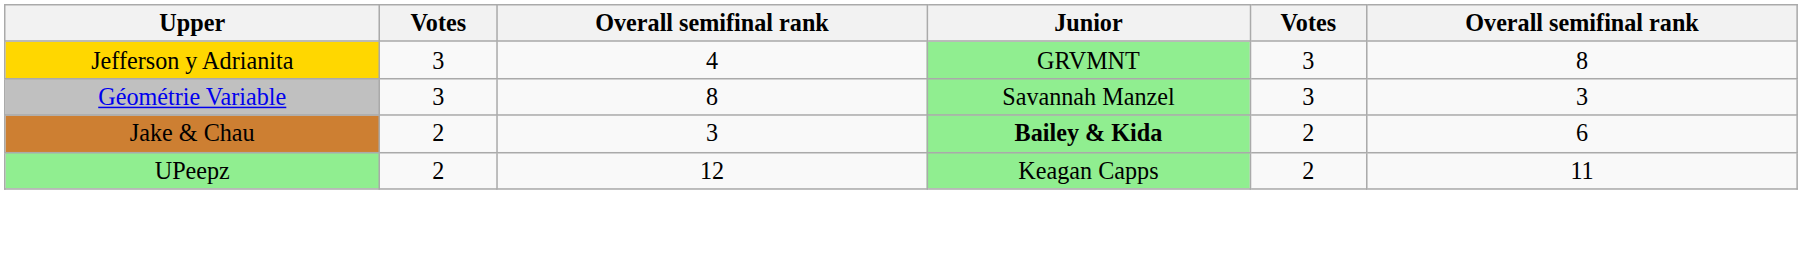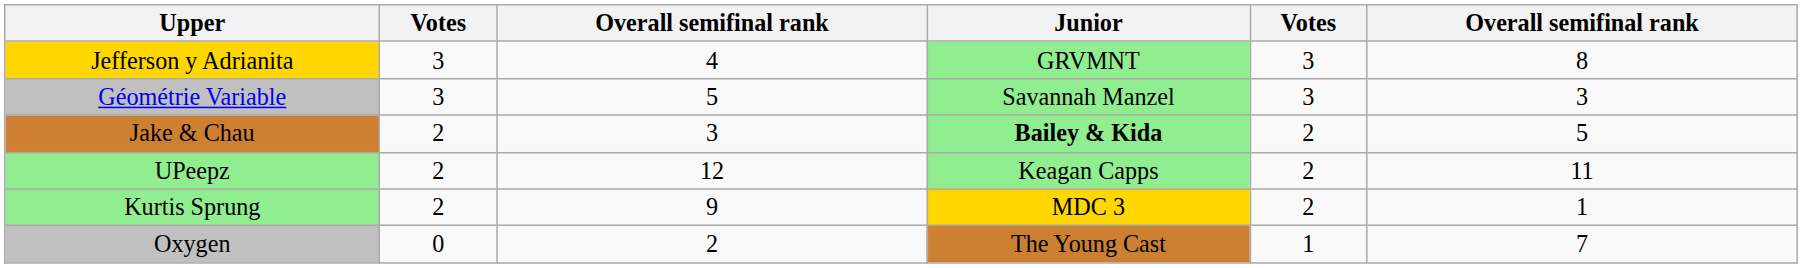Géométrie Variable | column 3: 8 -> 5
Jake & Chau | column 6: 6 -> 5
+ row: Kurtis Sprung | 2 | 9 | MDC 3 | 2 | 1
+ row: Oxygen | 0 | 2 | The Young Cast | 1 | 7
